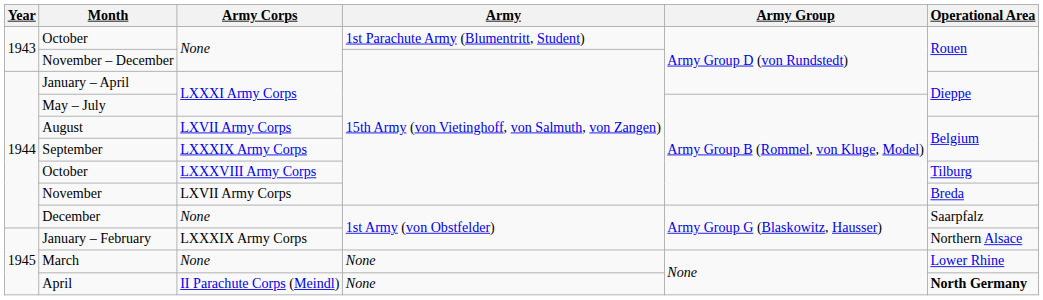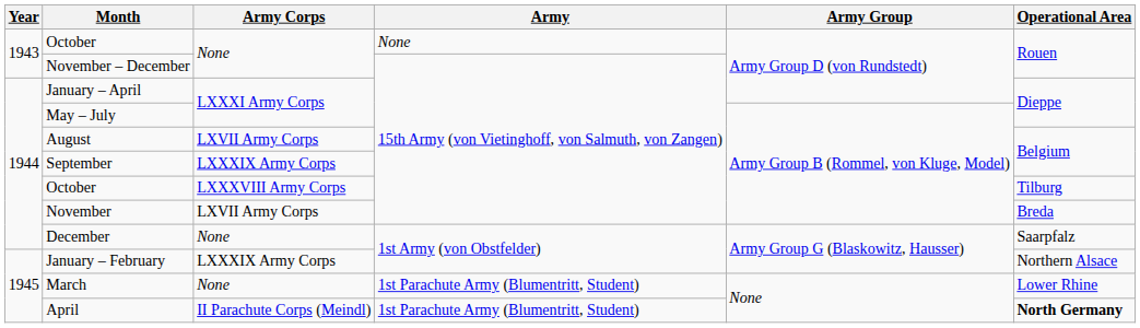October / None | Army: 1st Parachute Army (Blumentritt, Student) -> None
March | Army: None -> 1st Parachute Army (Blumentritt, Student)
April | Army: None -> 1st Parachute Army (Blumentritt, Student)
